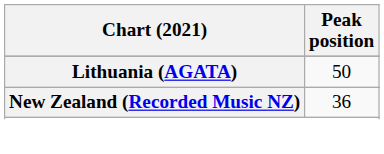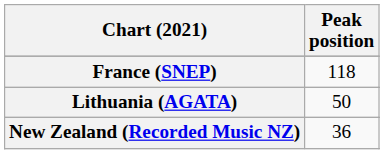+ row: France (SNEP) | 118
